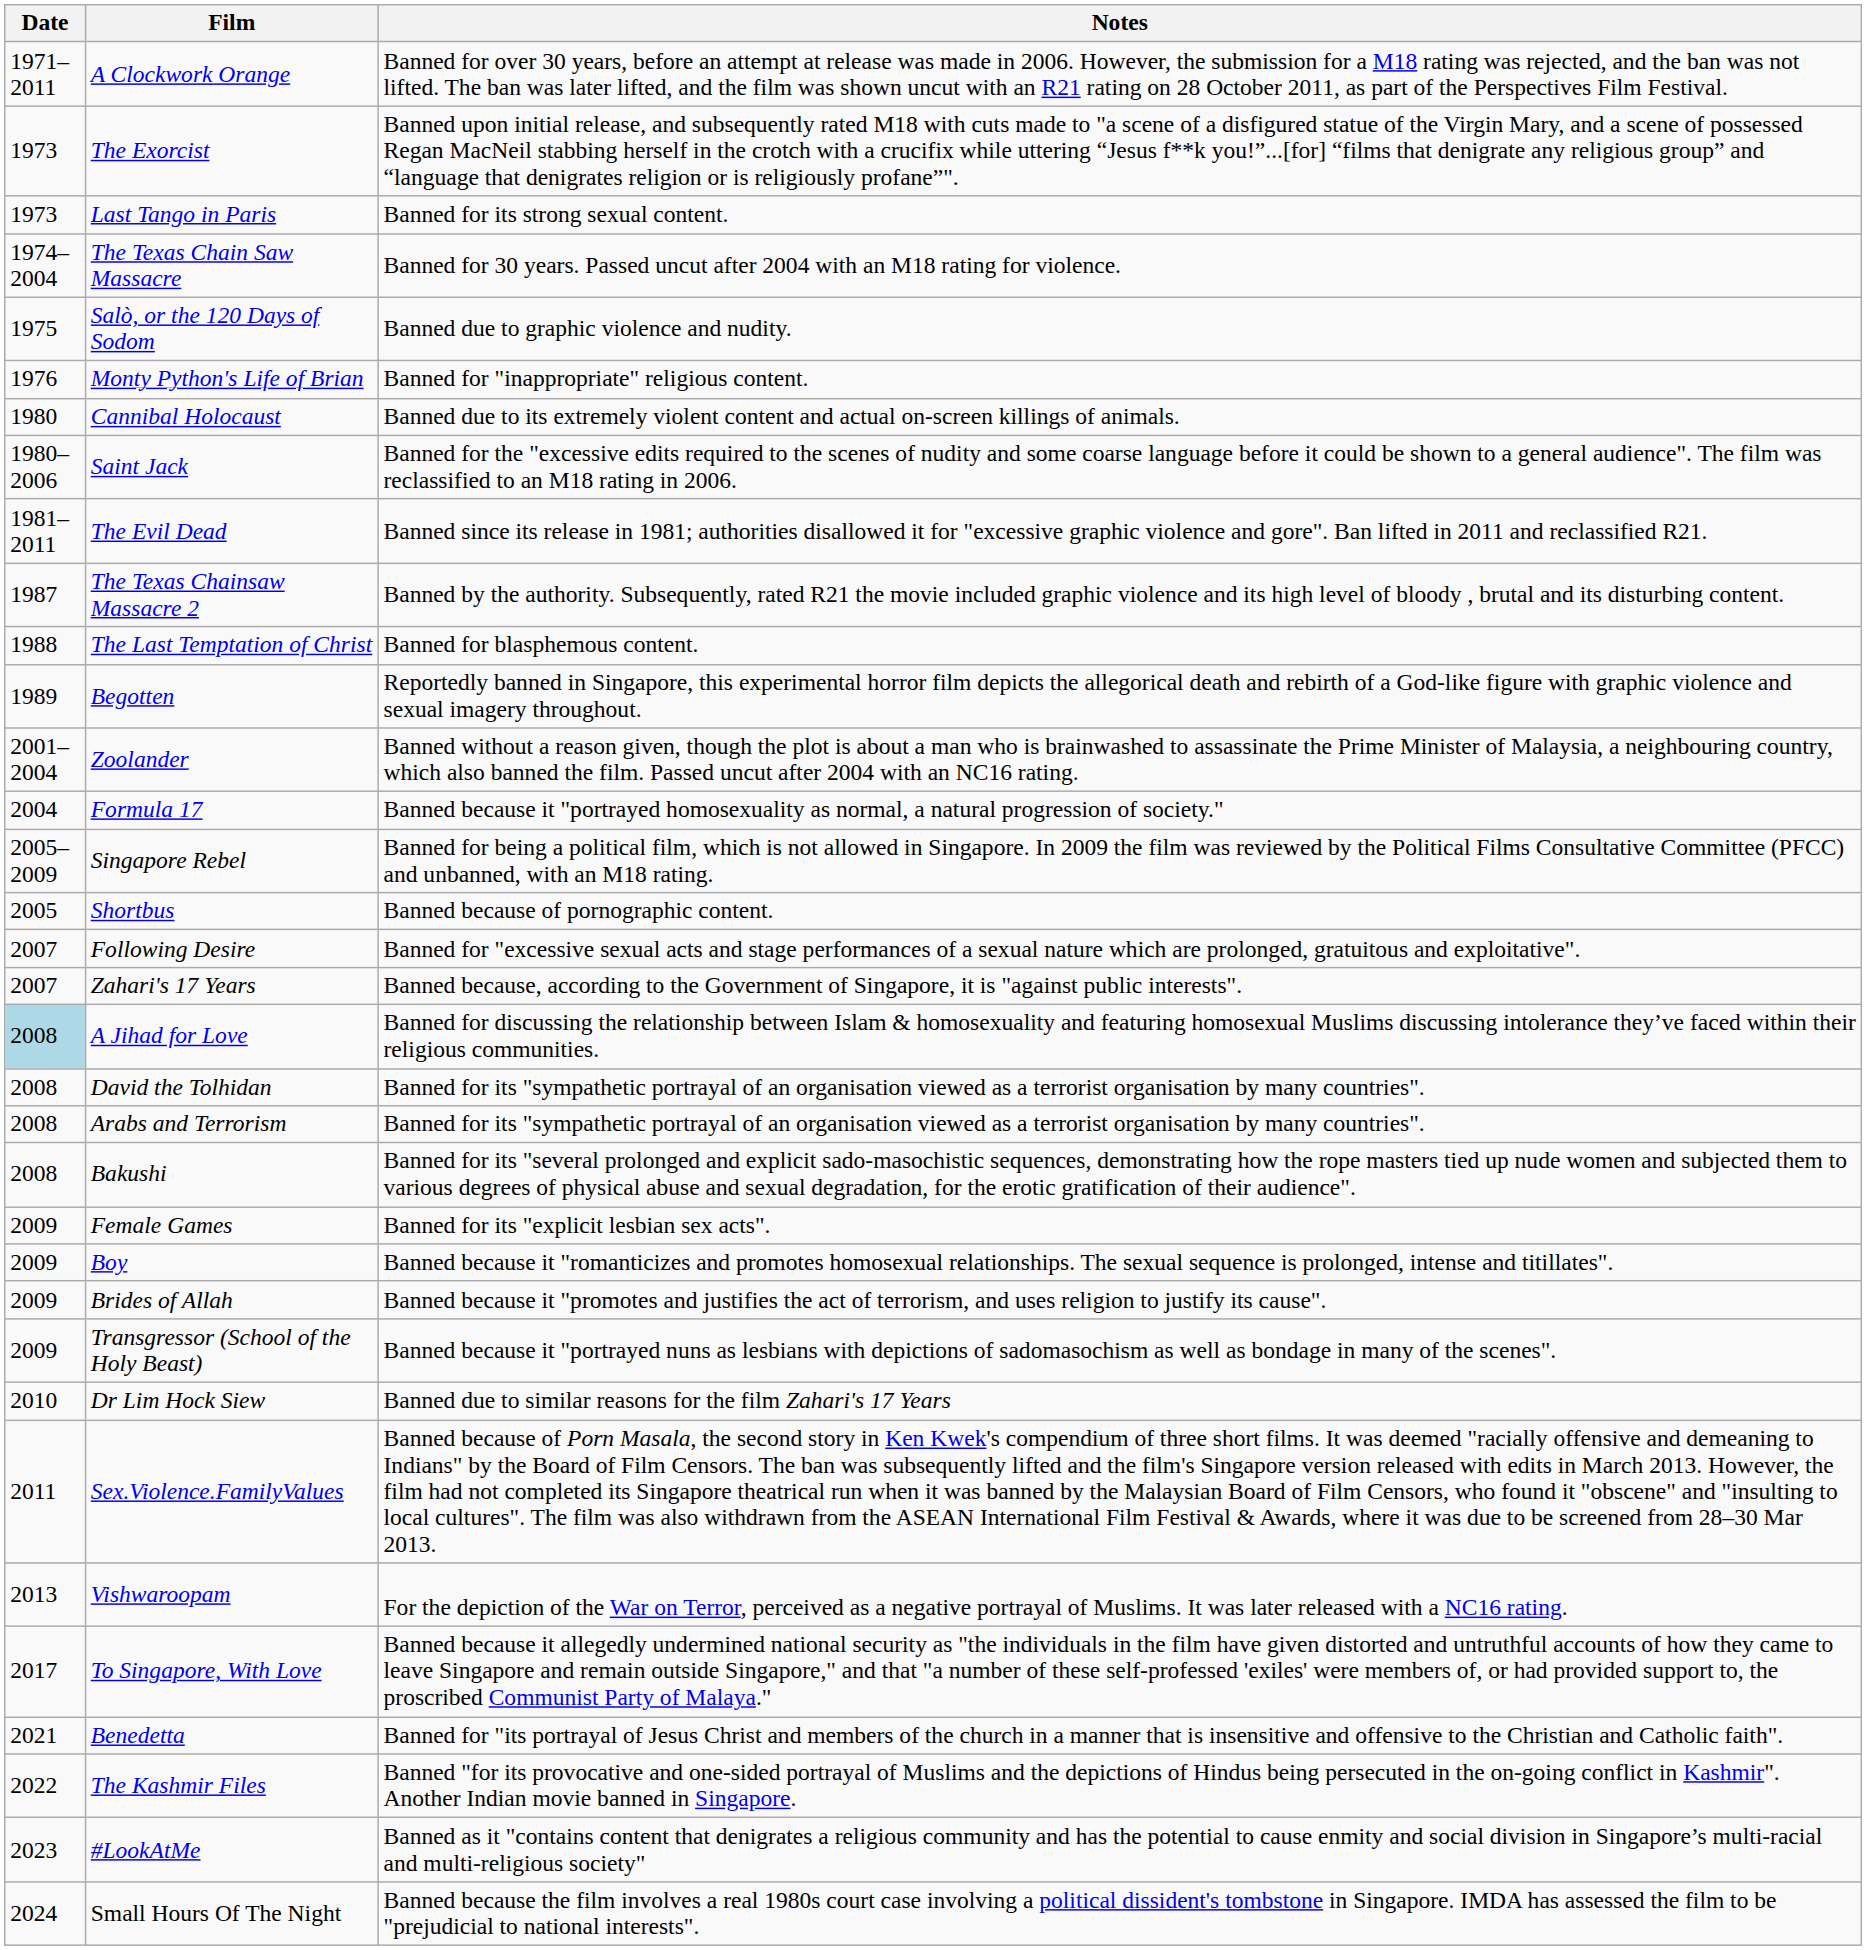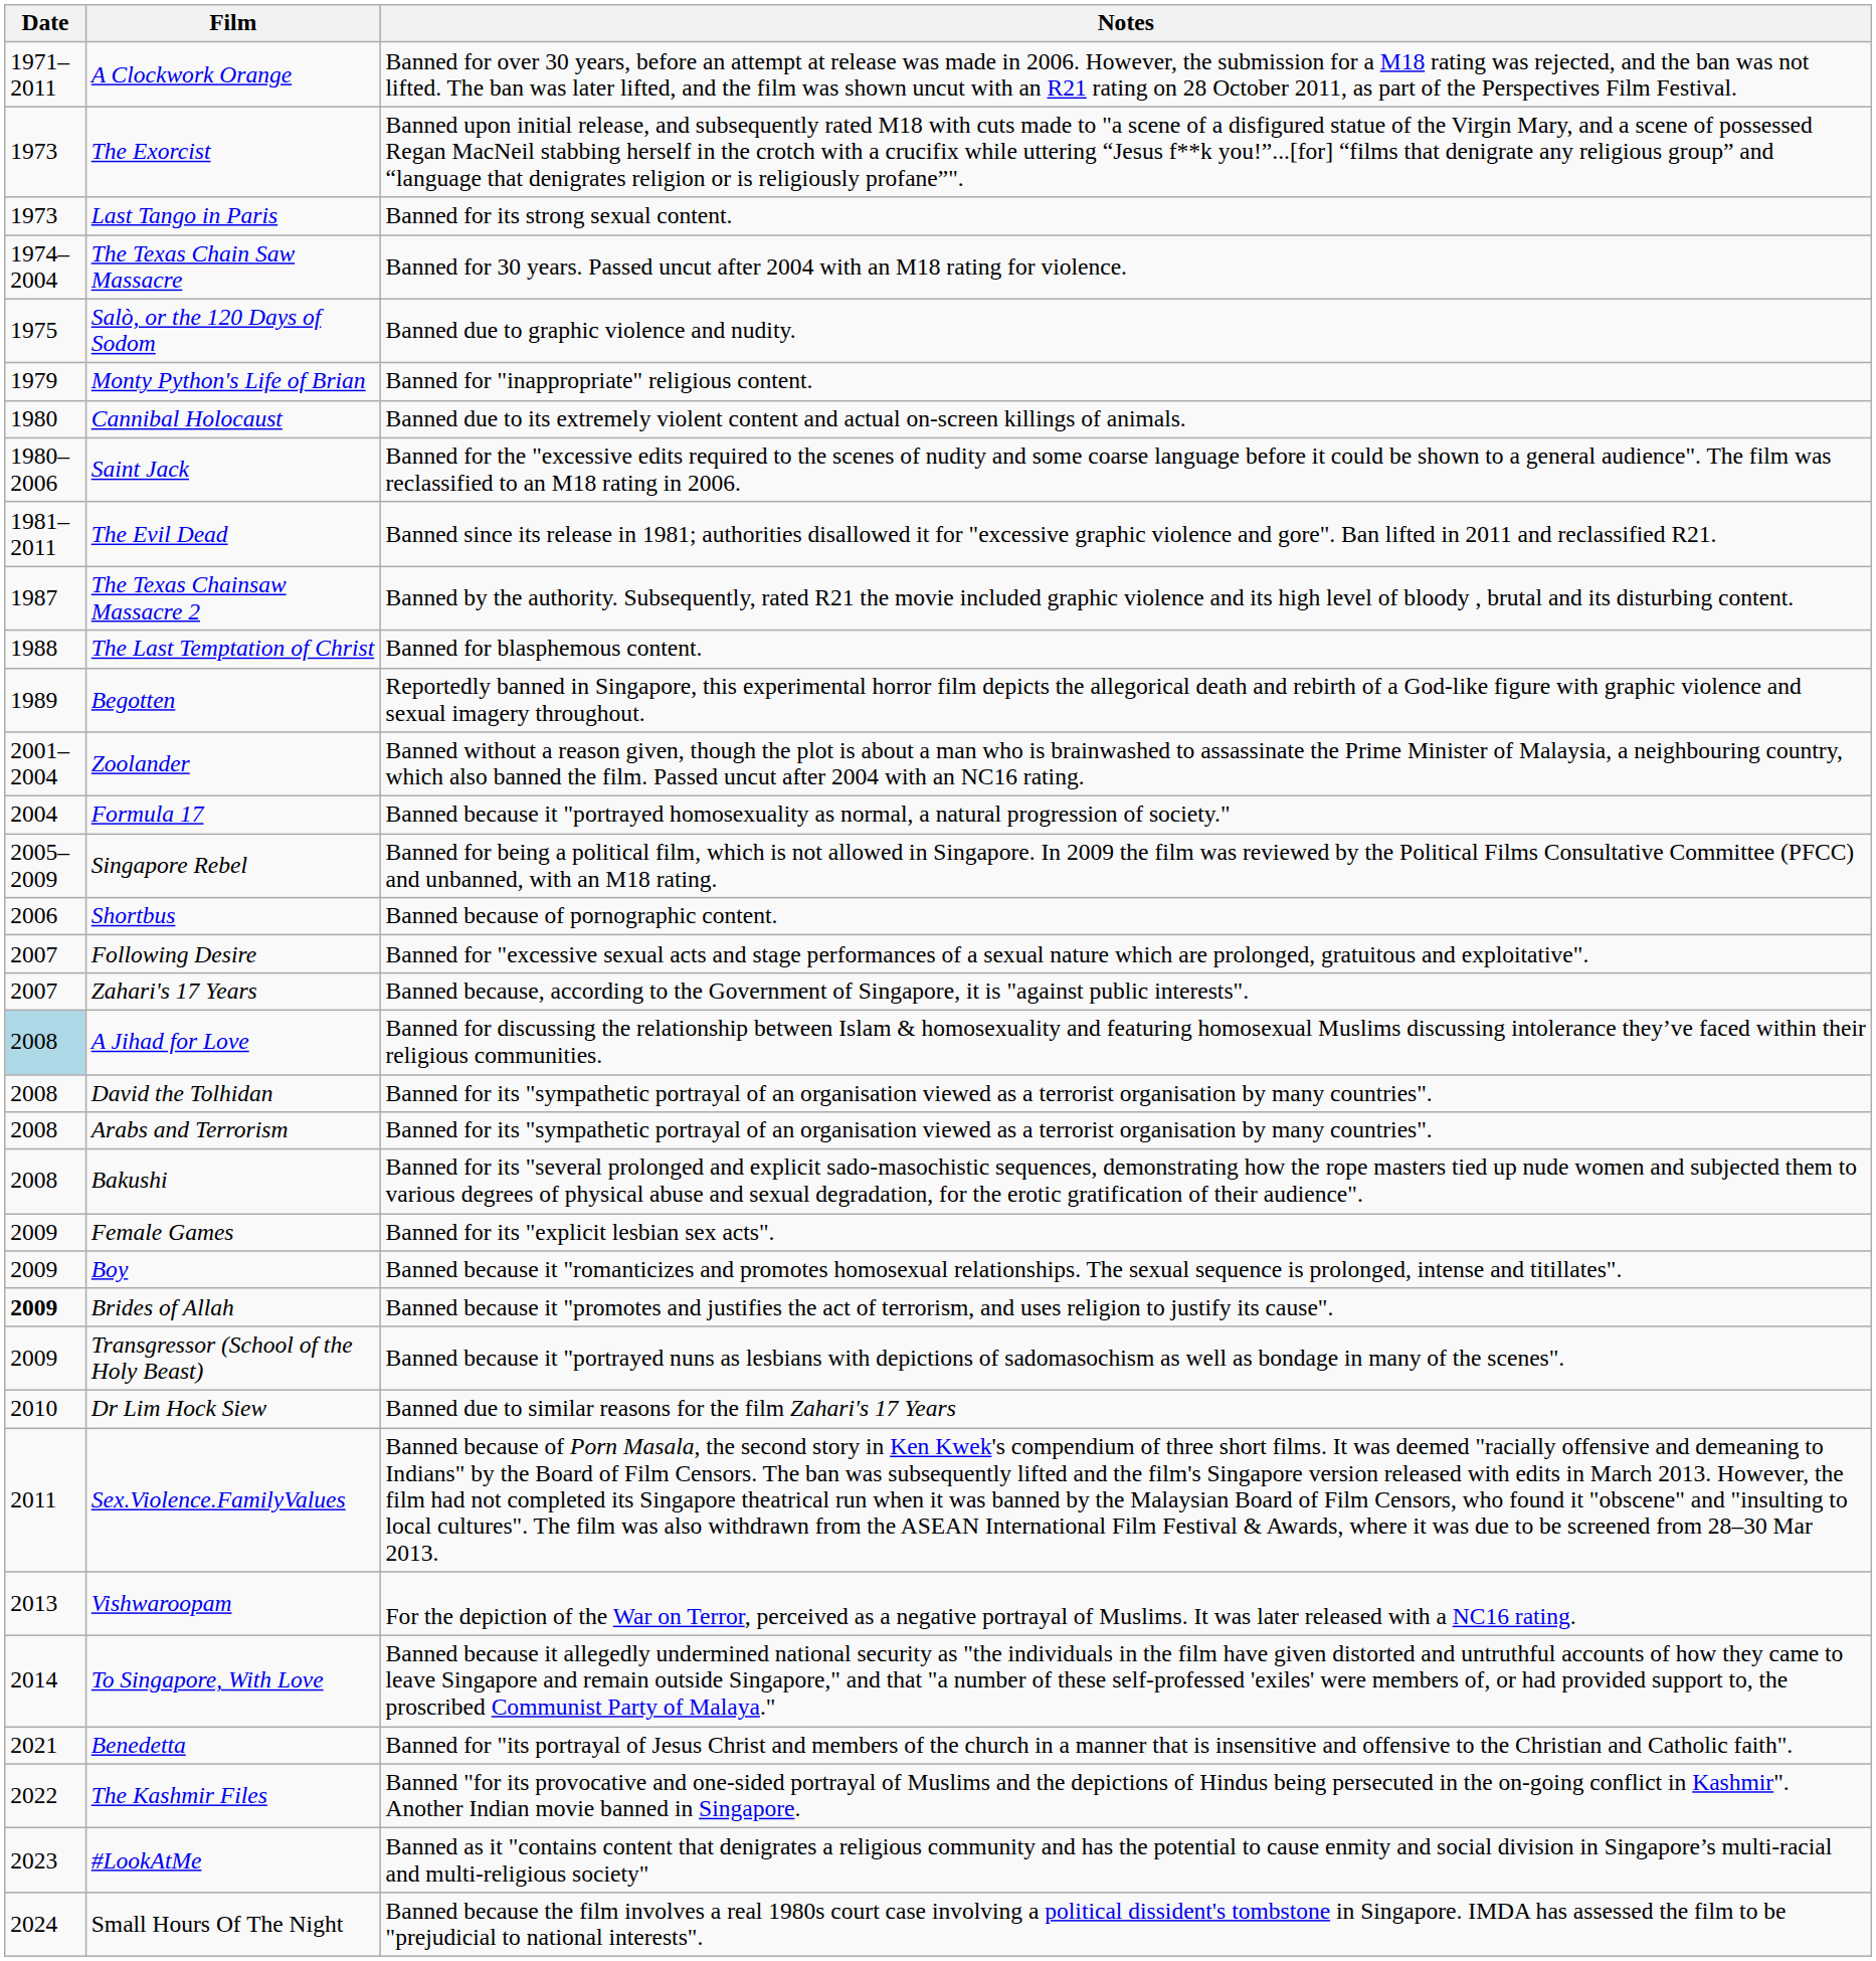Monty Python's Life of Brian | Date: 1976 -> 1979
Shortbus | Date: 2005 -> 2006
Brides of Allah | Date: normal -> bold
To Singapore, With Love | Date: 2017 -> 2014
